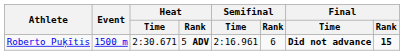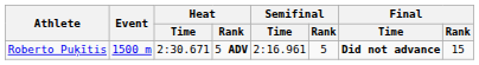Roberto Puķītis | Semifinal / Rank: 6 -> 5
Roberto Puķītis | Final / Rank: bold -> normal
